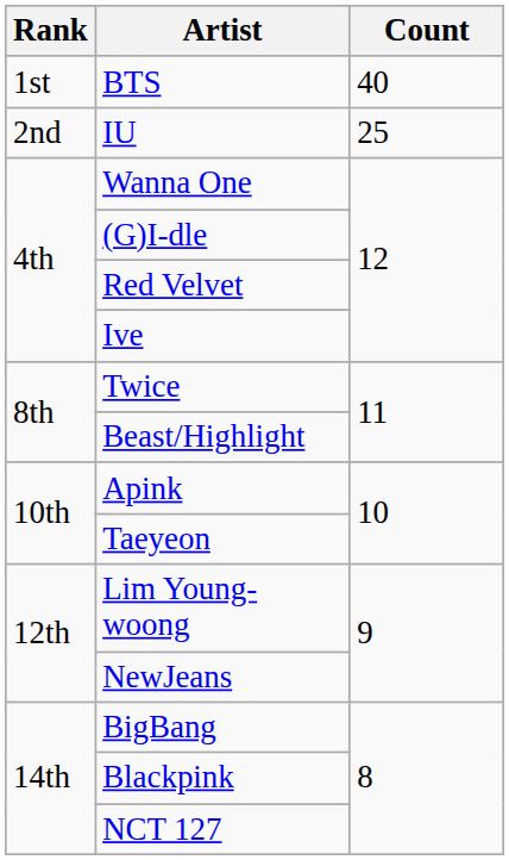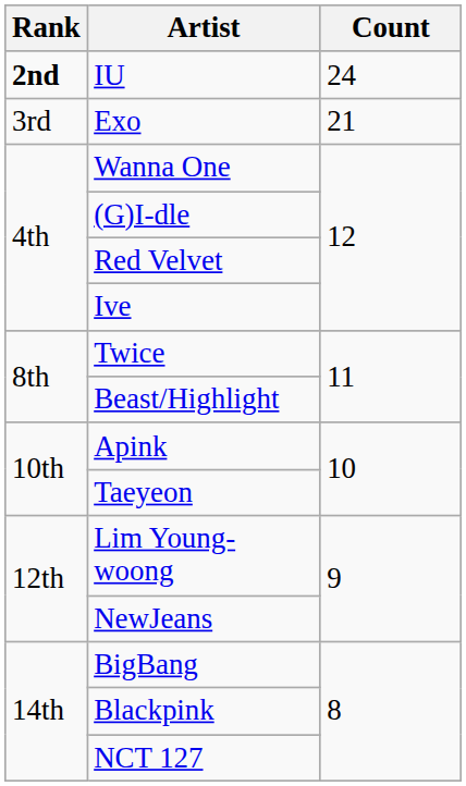- row: 1st | BTS | 40
IU | Rank: normal -> bold
IU | Count: 25 -> 24
+ row: 3rd | Exo | 21
